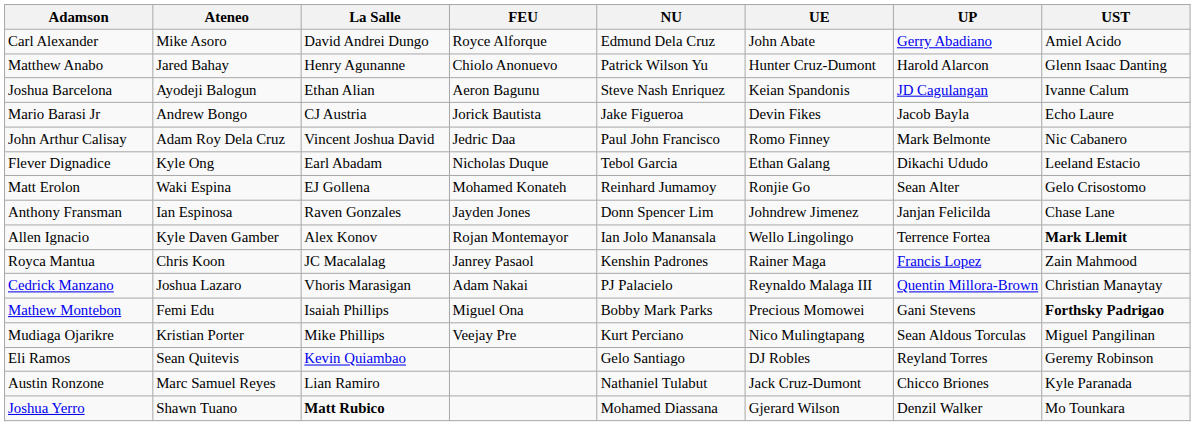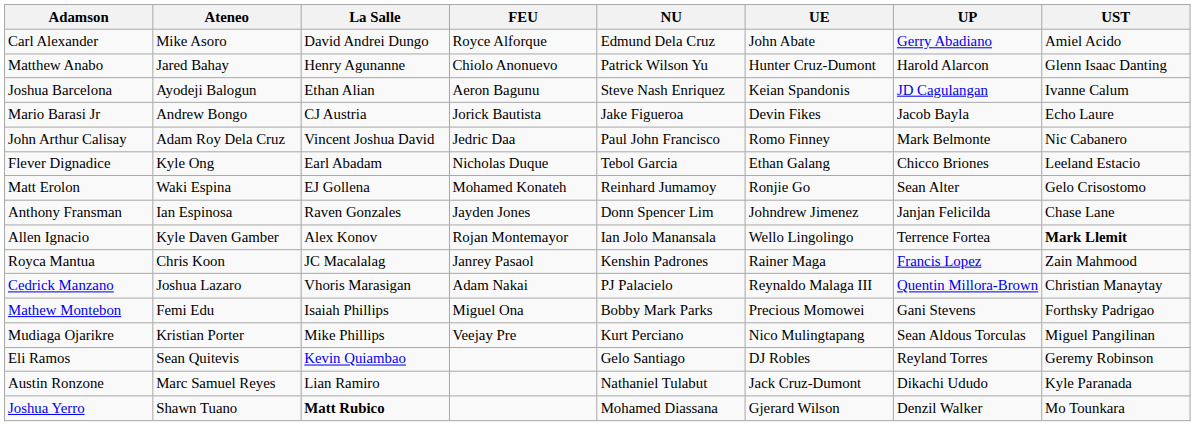Flever Dignadice | UP: Dikachi Ududo -> Chicco Briones
Mathew Montebon | UST: bold -> normal
Austin Ronzone | UP: Chicco Briones -> Dikachi Ududo
